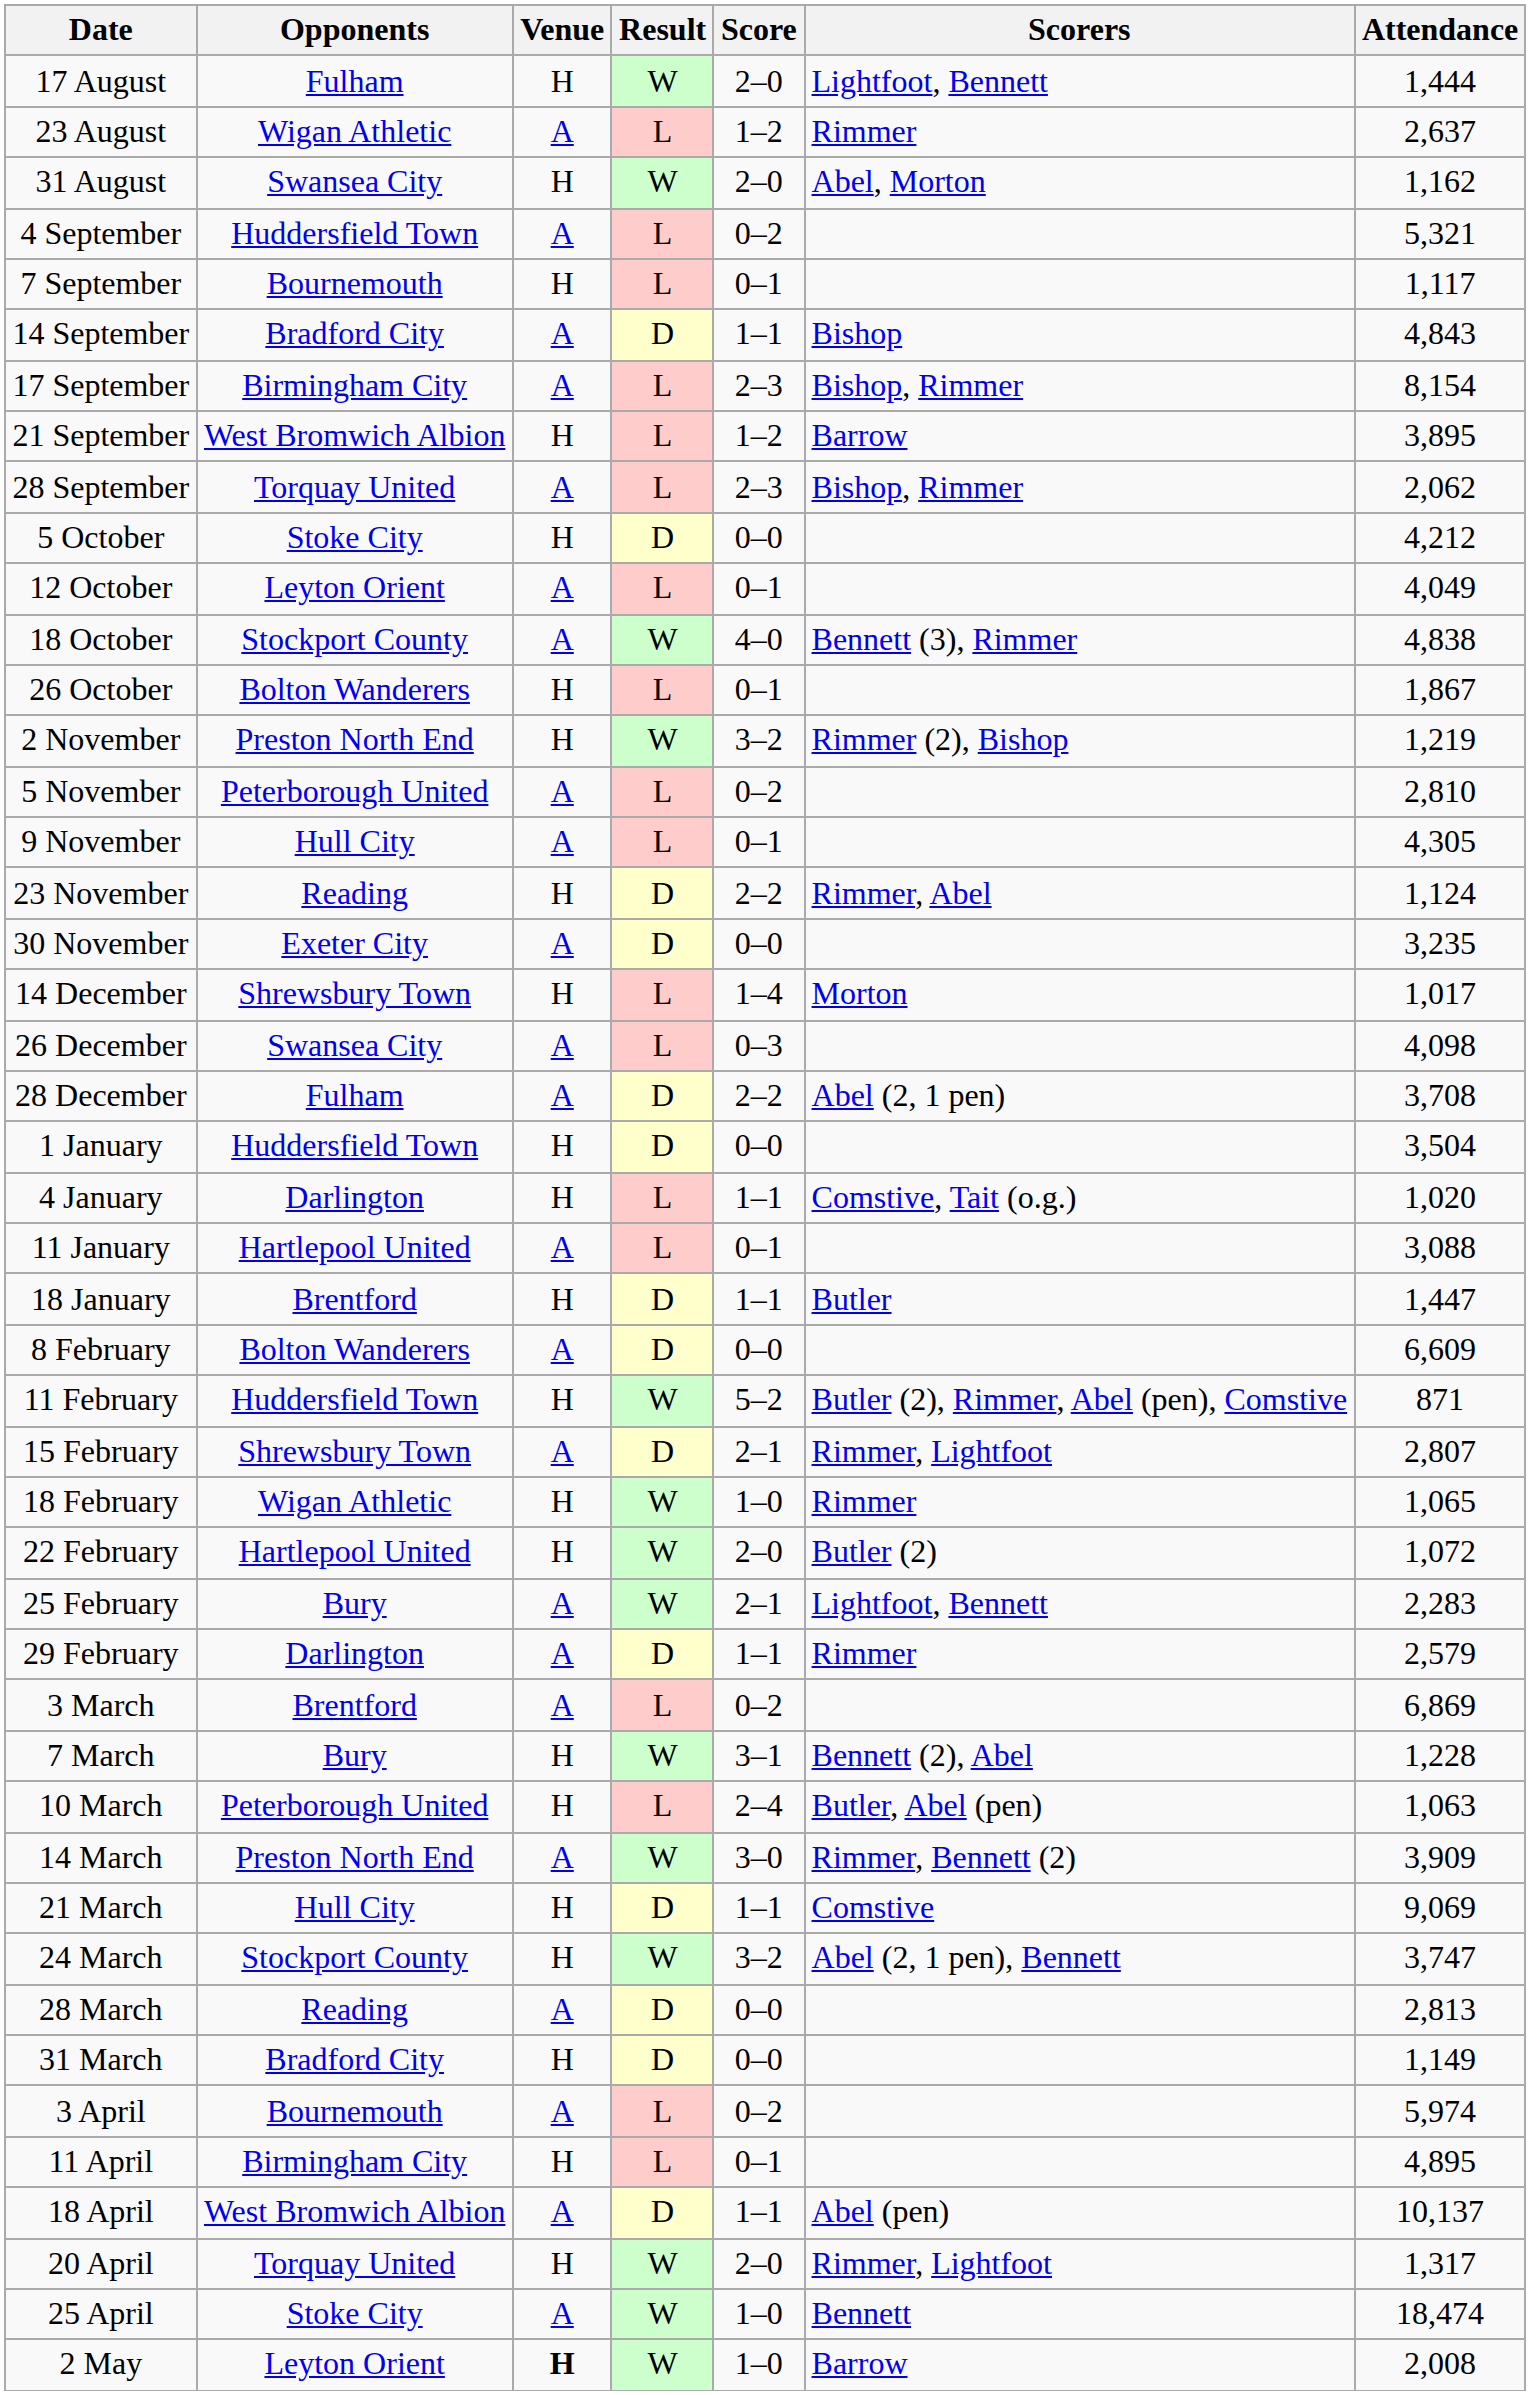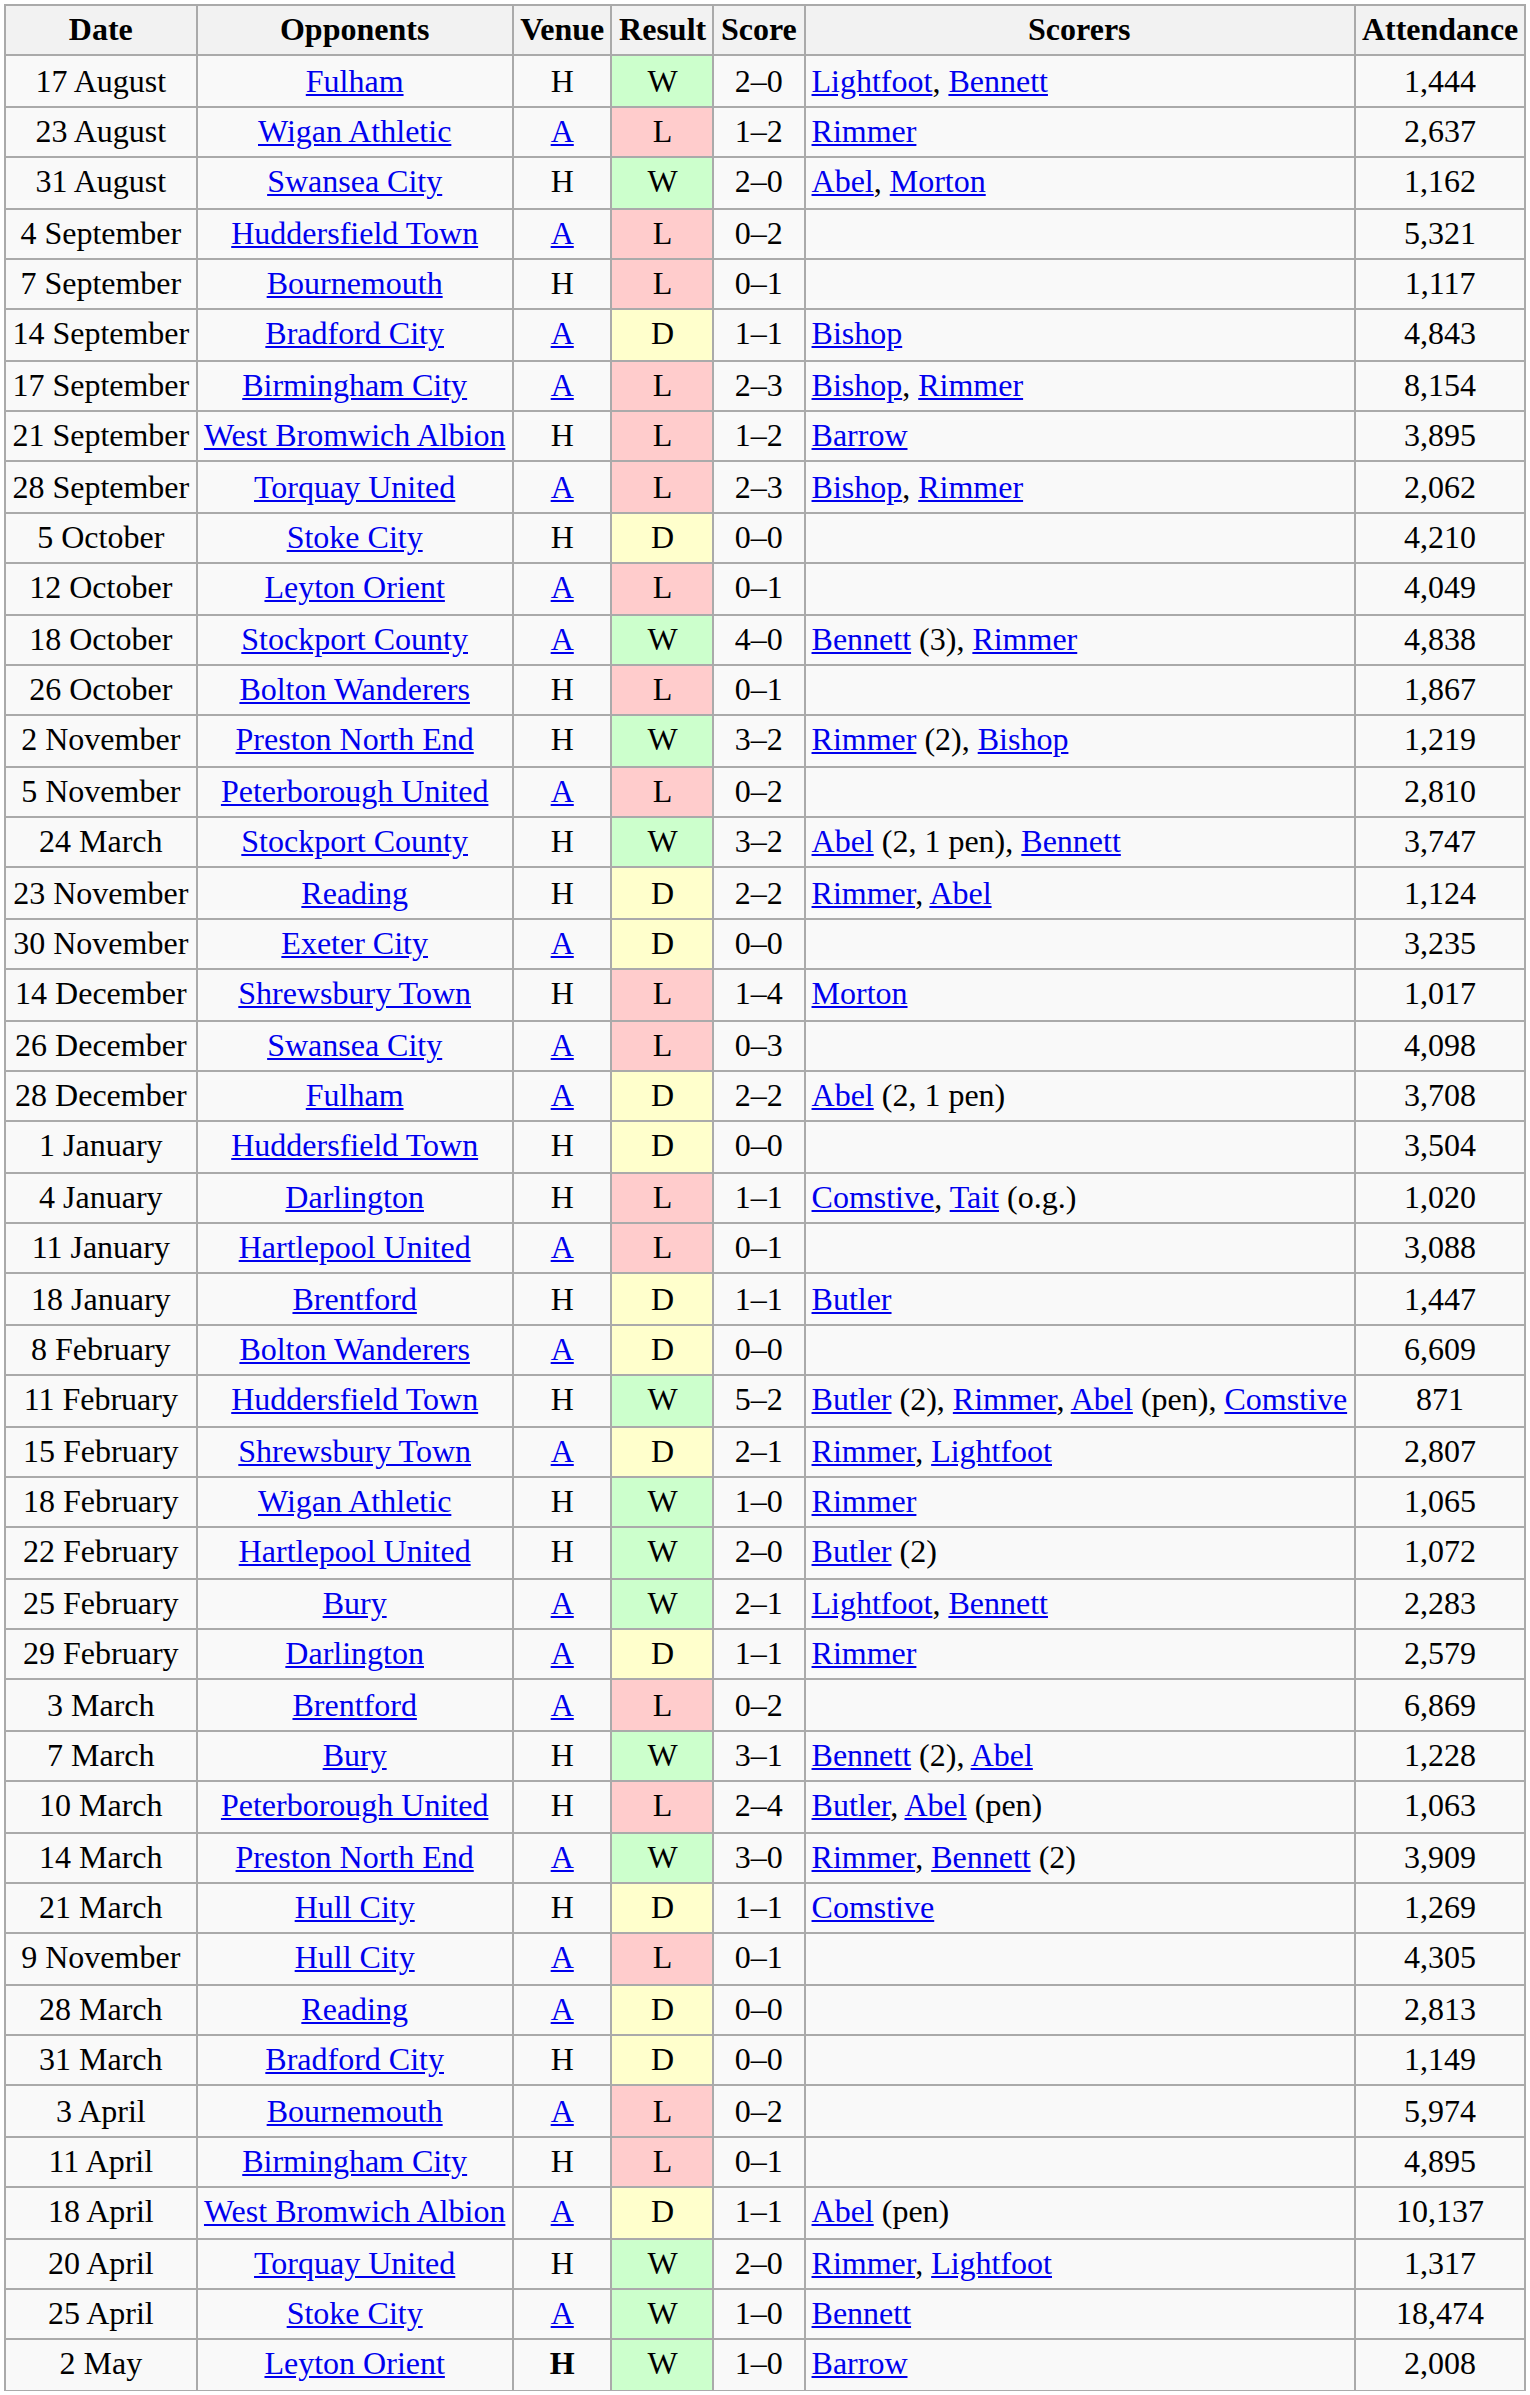5 October | Attendance: 4,212 -> 4,210
rows swapped: 9 November <-> 24 March
21 March | Attendance: 9,069 -> 1,269
